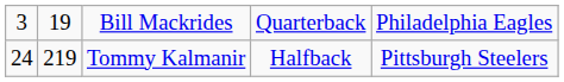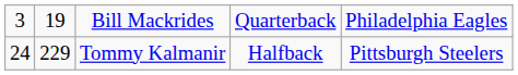Tommy Kalmanir | column 2: 219 -> 229
